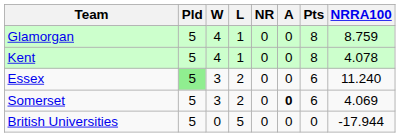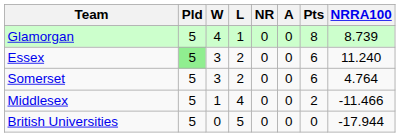Glamorgan | NRRA100: 8.759 -> 8.739
- row: Kent | 5 | 4 | 1 | 0 | 0 | 8 | 4.078
Somerset | A: bold -> normal
Somerset | NRRA100: 4.069 -> 4.764
+ row: Middlesex | 5 | 1 | 4 | 0 | 0 | 2 | -11.466
